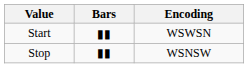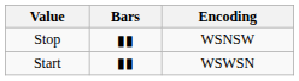rows swapped: Start <-> Stop
